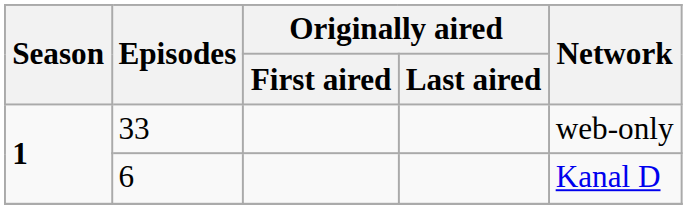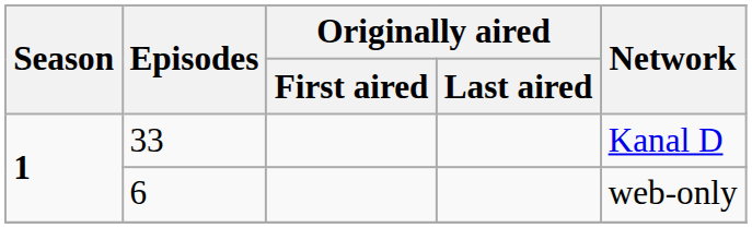33 | Network: web-only -> Kanal D
6 | Network: Kanal D -> web-only
